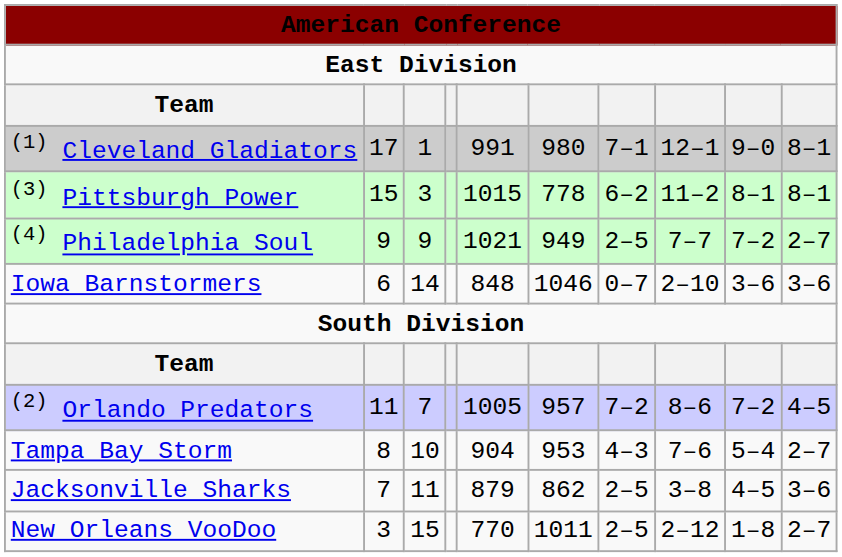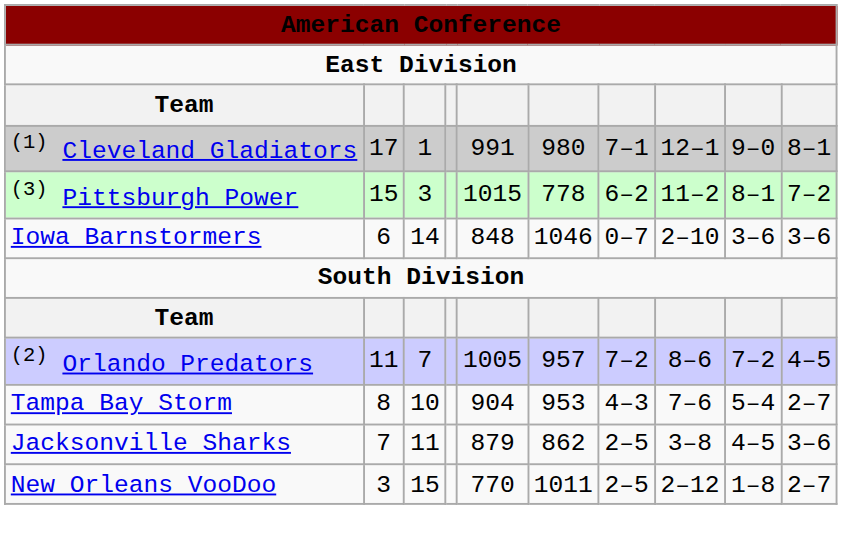(3) Pittsburgh Power | column 10: 8–1 -> 7–2
- row: (4) Philadelphia Soul | 9 | 9 | 1021 | 949 | 2–5 | 7–7 | 7–2 | 2–7
